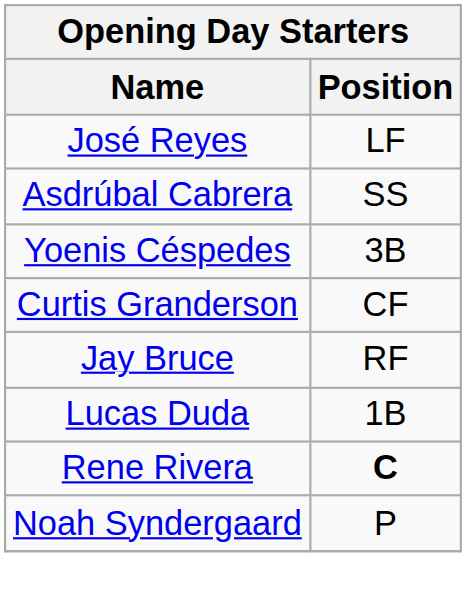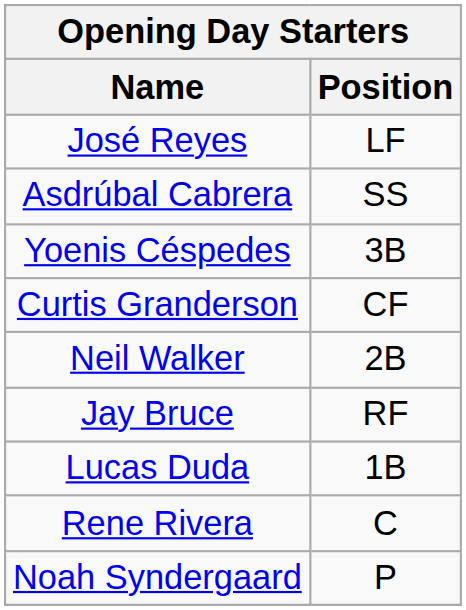+ row: Neil Walker | 2B
Rene Rivera | Position: bold -> normal
